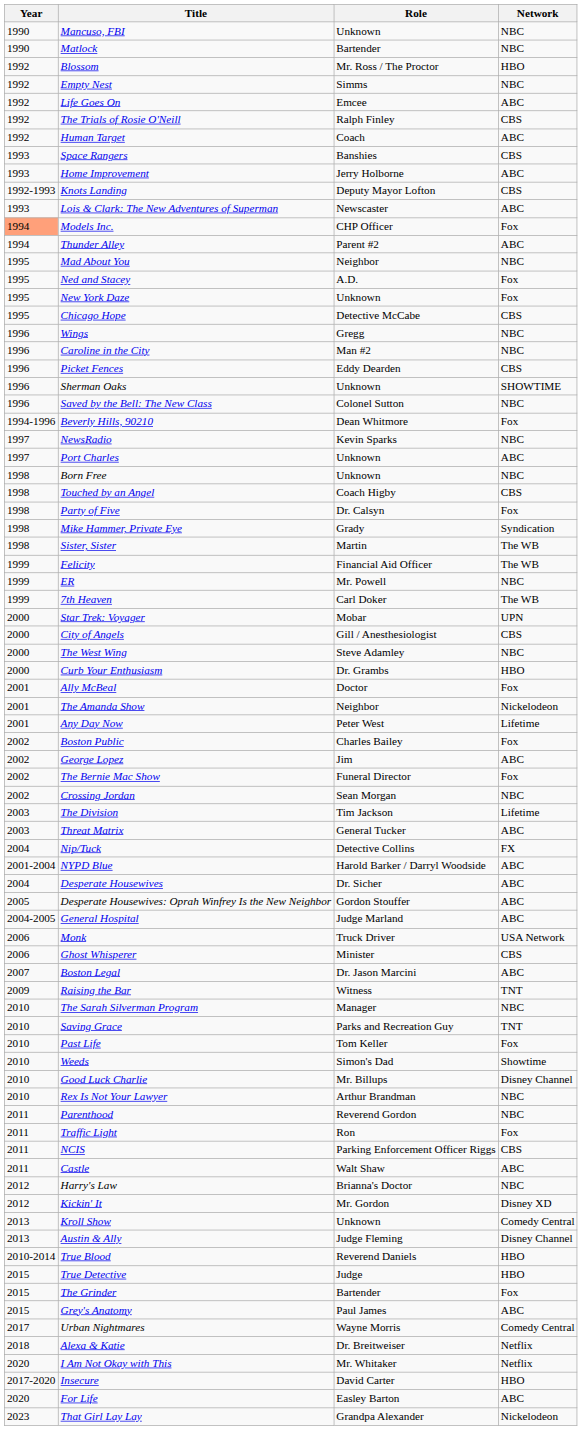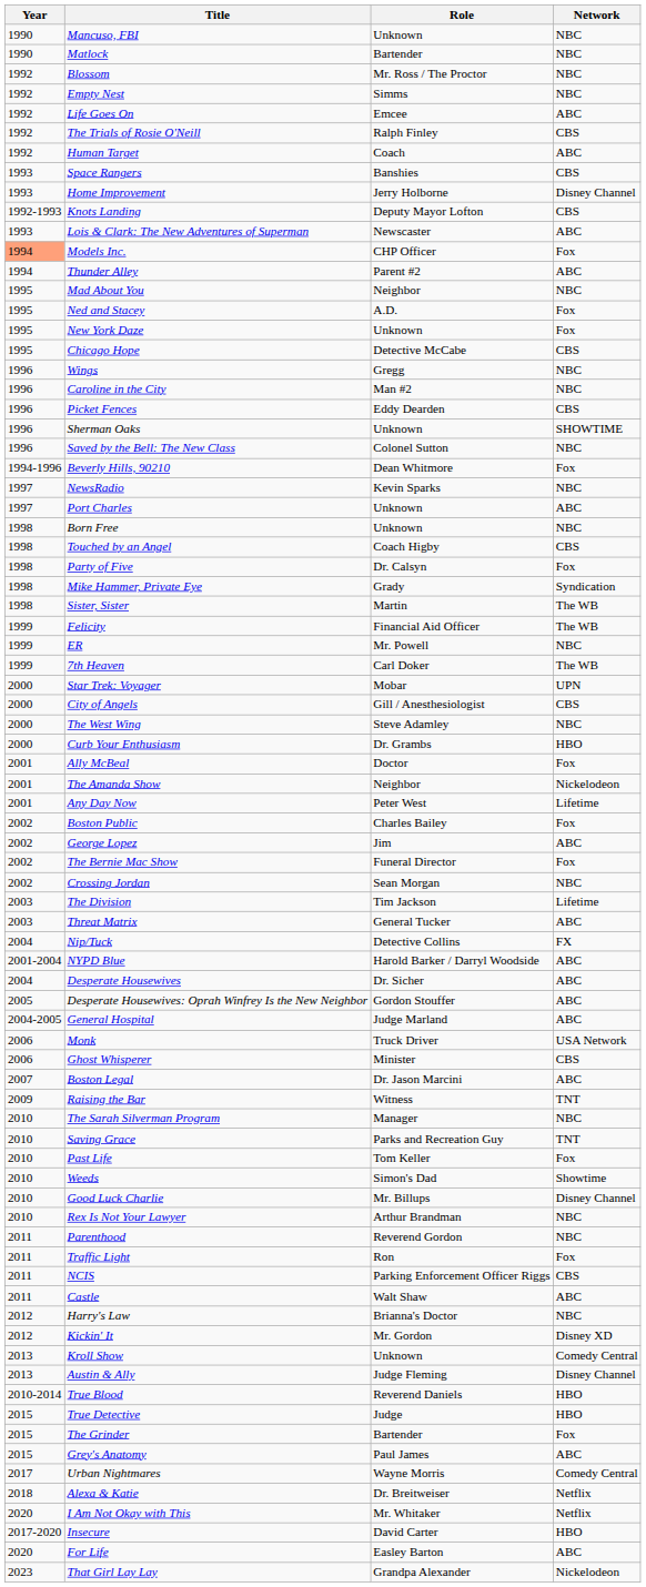Blossom | Network: HBO -> NBC
Home Improvement | Network: ABC -> Disney Channel
